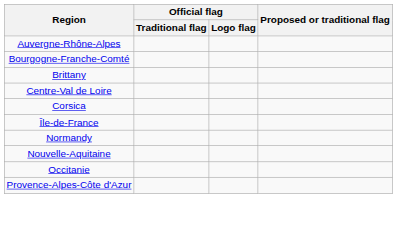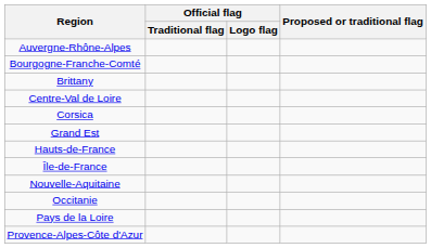+ row: Grand Est
+ row: Hauts-de-France
- row: Normandy
+ row: Pays de la Loire
